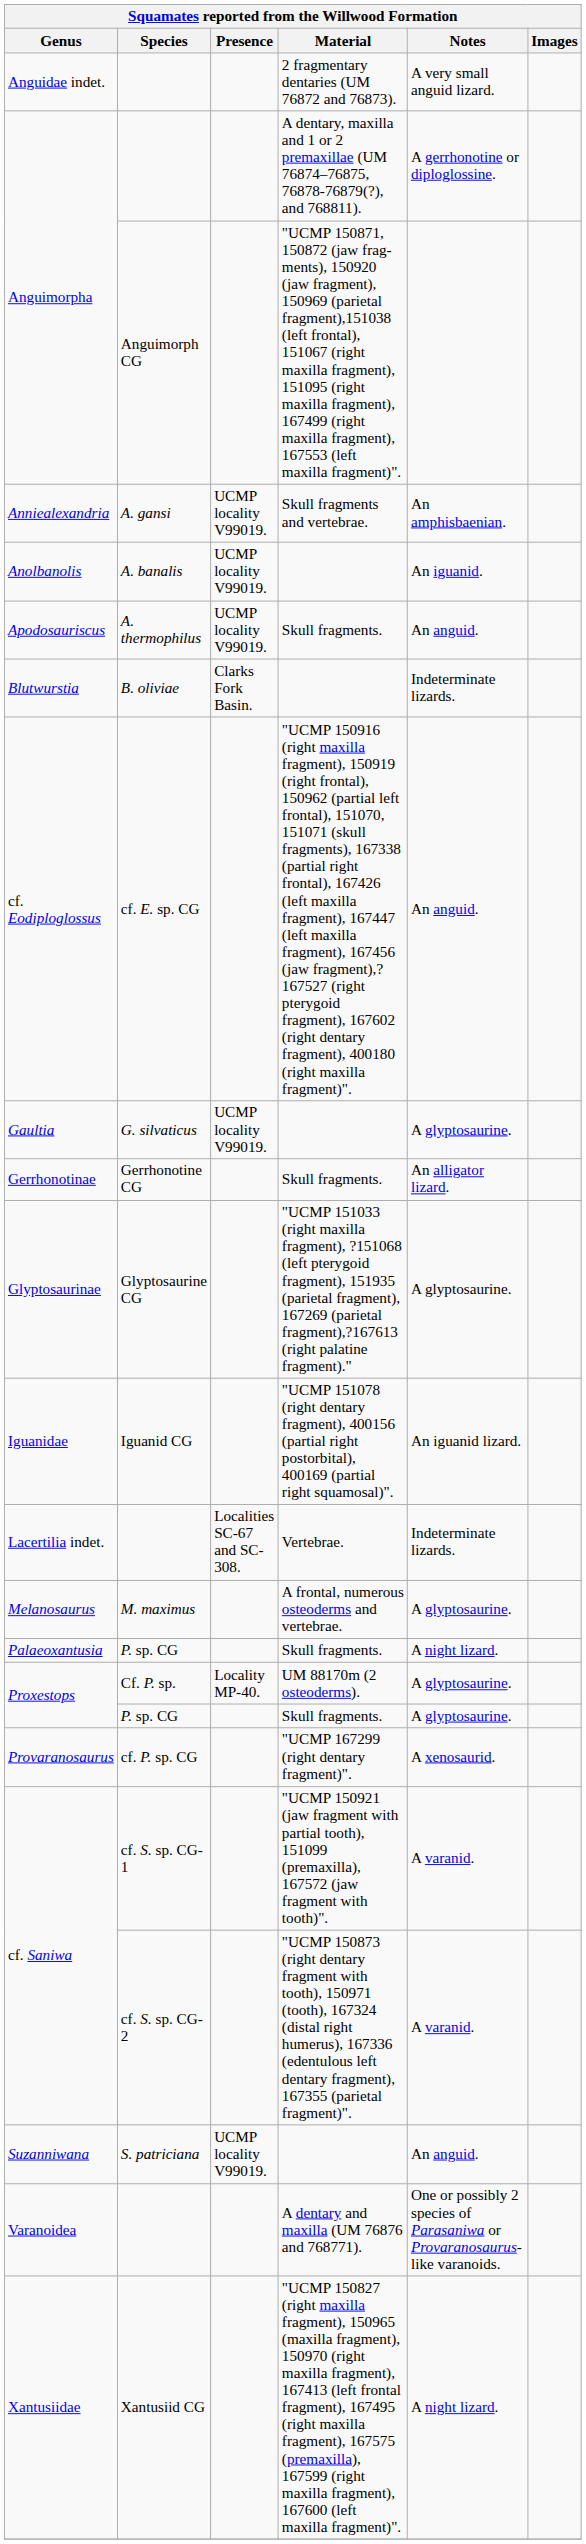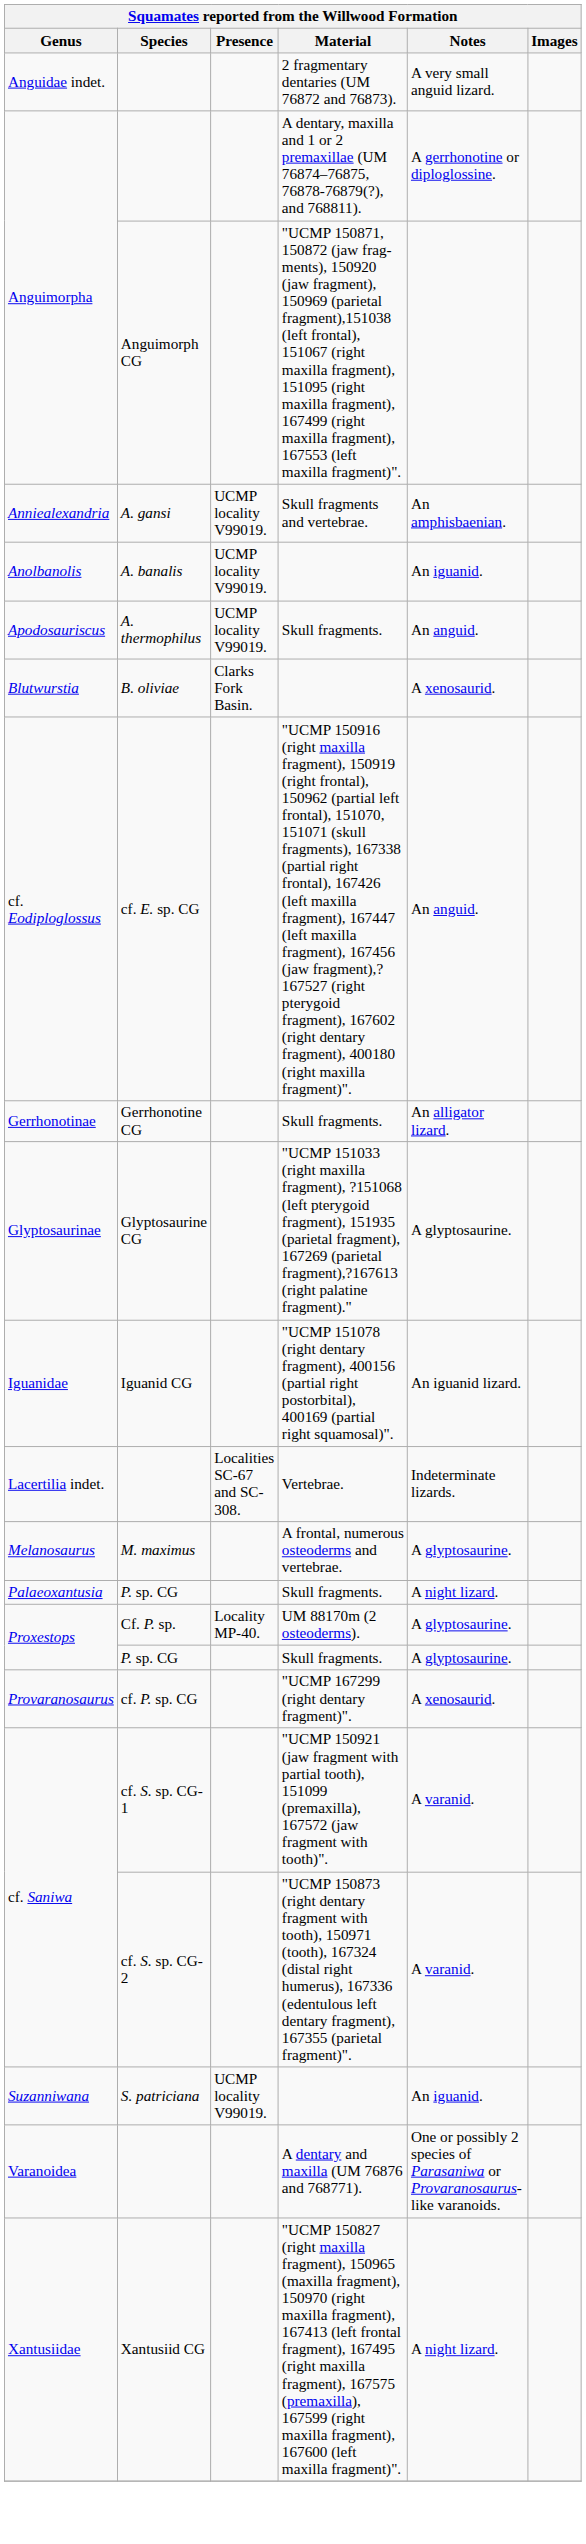Blutwurstia | Notes: Indeterminate lizards. -> A xenosaurid.
- row: Gaultia | G. silvaticus | UCMP locality V99019. | A glyptosaurine.
Suzanniwana | Notes: An anguid. -> An iguanid.
